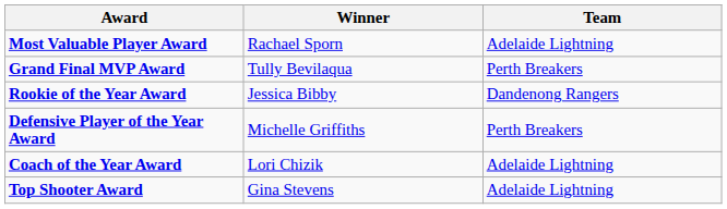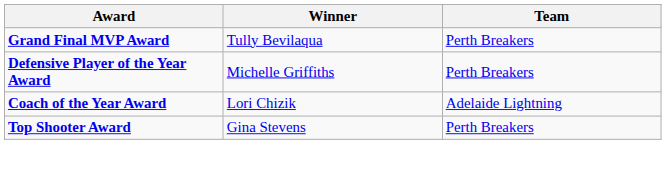- row: Most Valuable Player Award | Rachael Sporn | Adelaide Lightning
- row: Rookie of the Year Award | Jessica Bibby | Dandenong Rangers
Top Shooter Award | Team: Adelaide Lightning -> Perth Breakers
